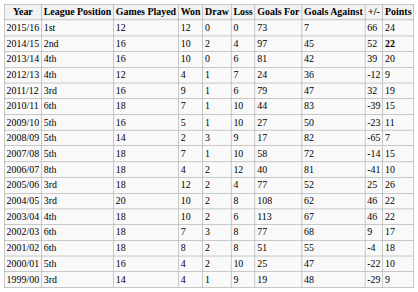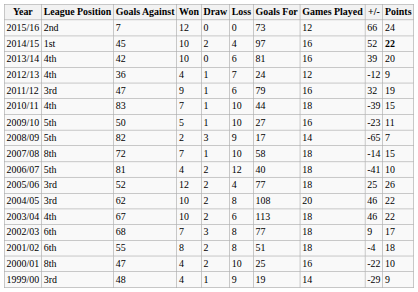columns swapped: Games Played <-> Goals Against
2015/16 | League Position: 1st -> 2nd
2014/15 | League Position: 2nd -> 1st
2010/11 | League Position: 6th -> 4th
2007/08 | League Position: 5th -> 8th
2006/07 | League Position: 8th -> 5th
2000/01 | League Position: 5th -> 8th
